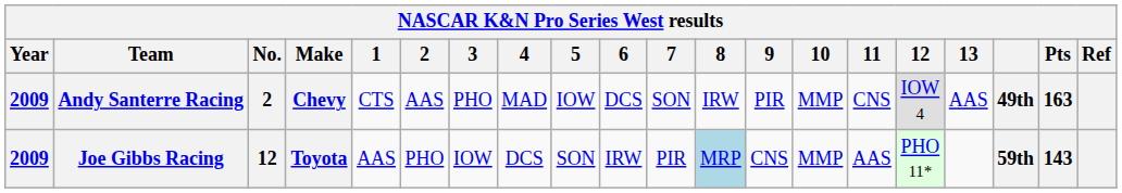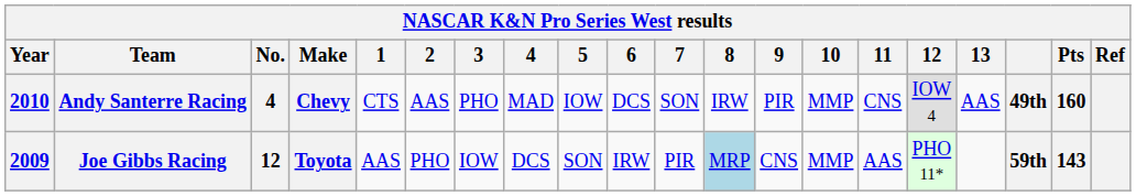Andy Santerre Racing | Year: 2009 -> 2010
Andy Santerre Racing | No.: 2 -> 4
Andy Santerre Racing | Pts: 163 -> 160
